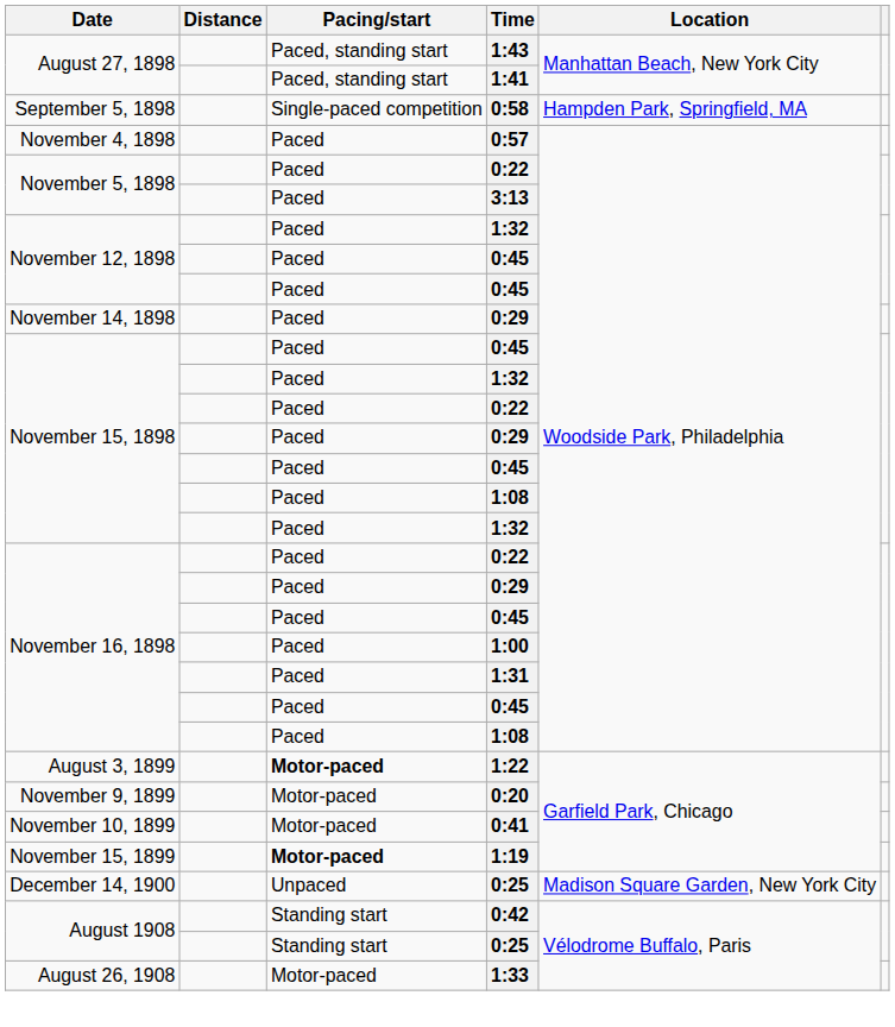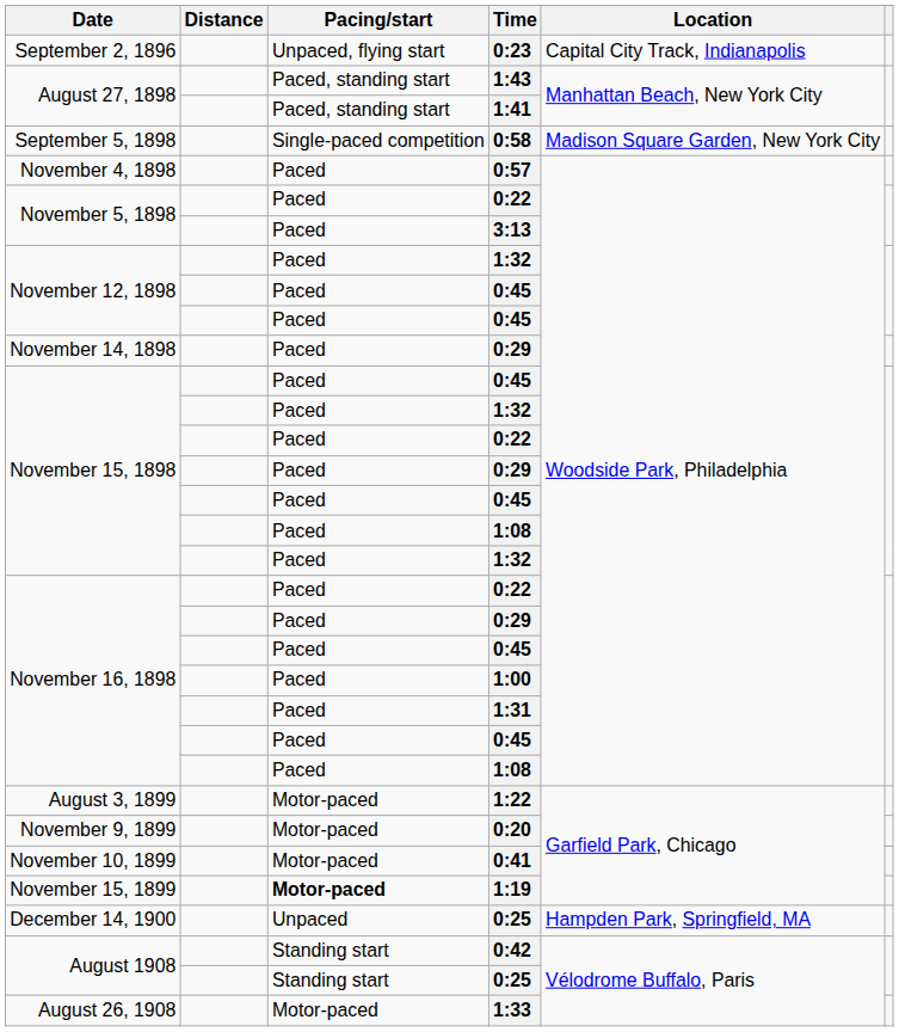+ row: September 2, 1896 | Unpaced, flying start | 0:23 | Capital City Track, Indianapolis
0:58 | Location: Hampden Park, Springfield, MA -> Madison Square Garden, New York City
1:22 | Pacing/start: bold -> normal
December 14, 1900 / 0:25 | Location: Madison Square Garden, New York City -> Hampden Park, Springfield, MA
